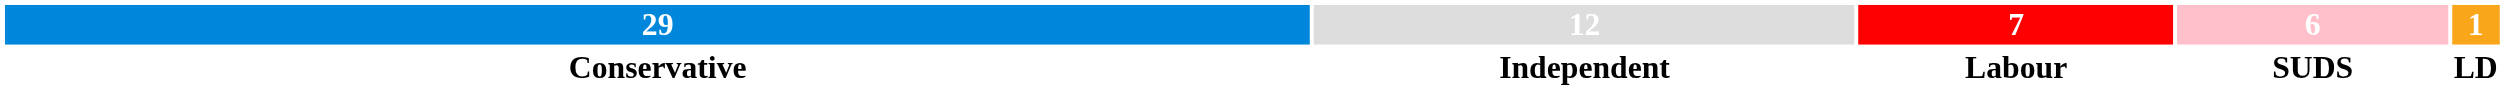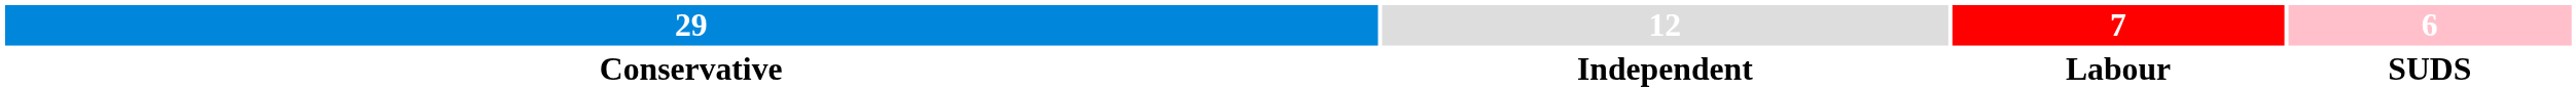- column: 1 | LD
